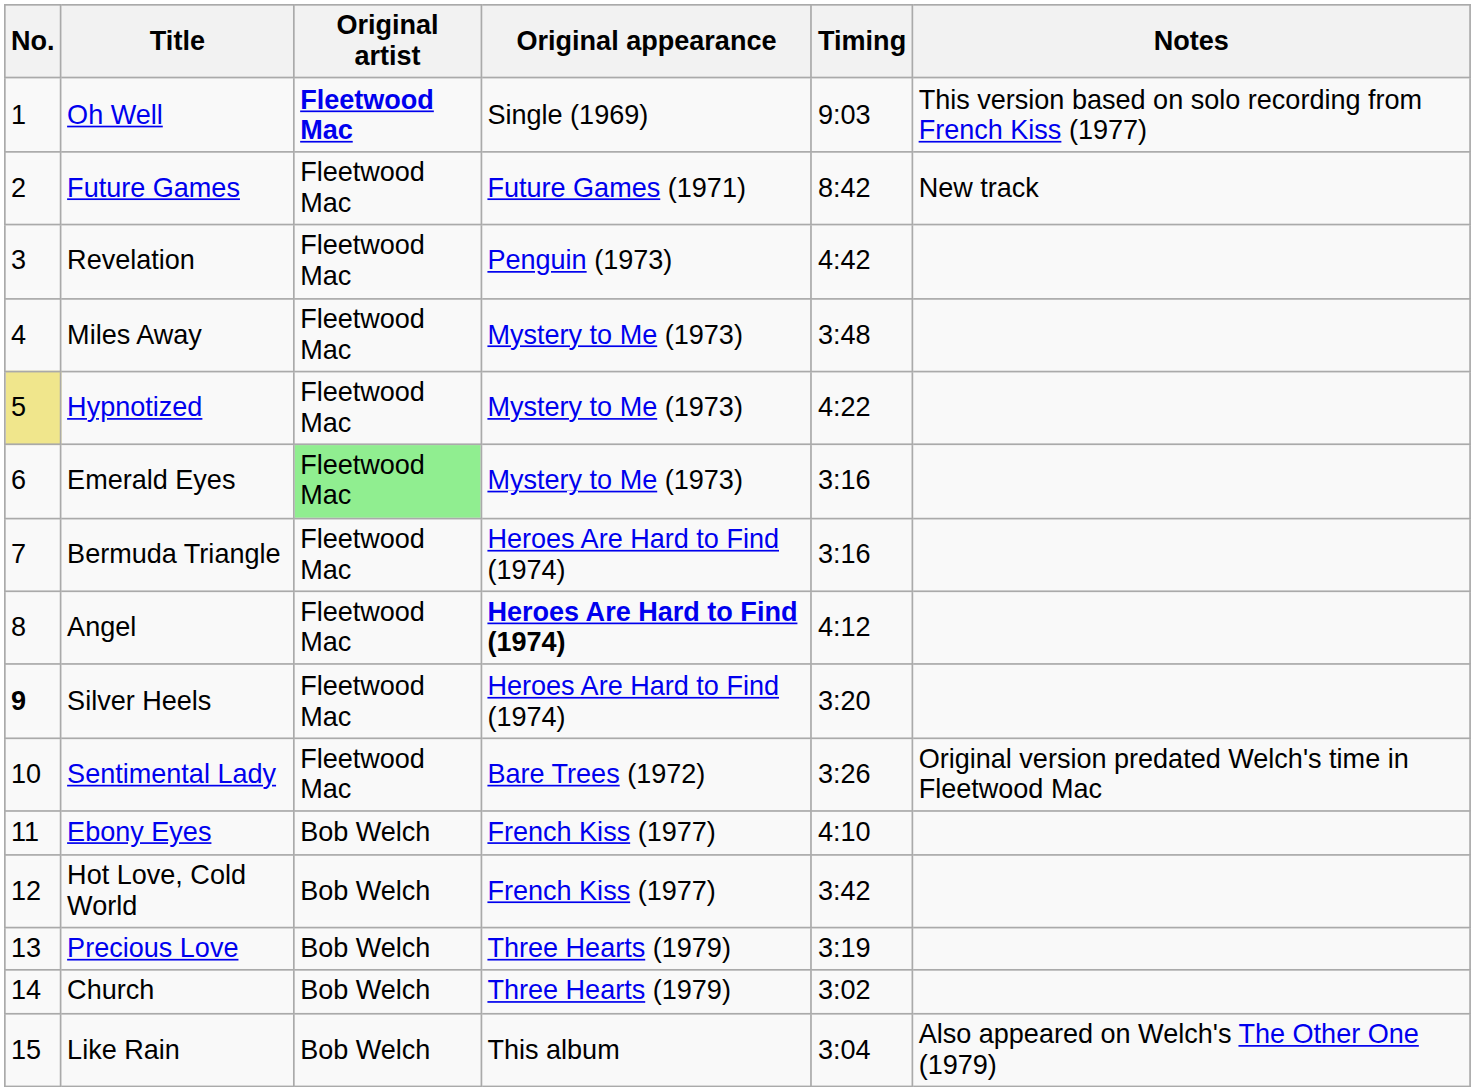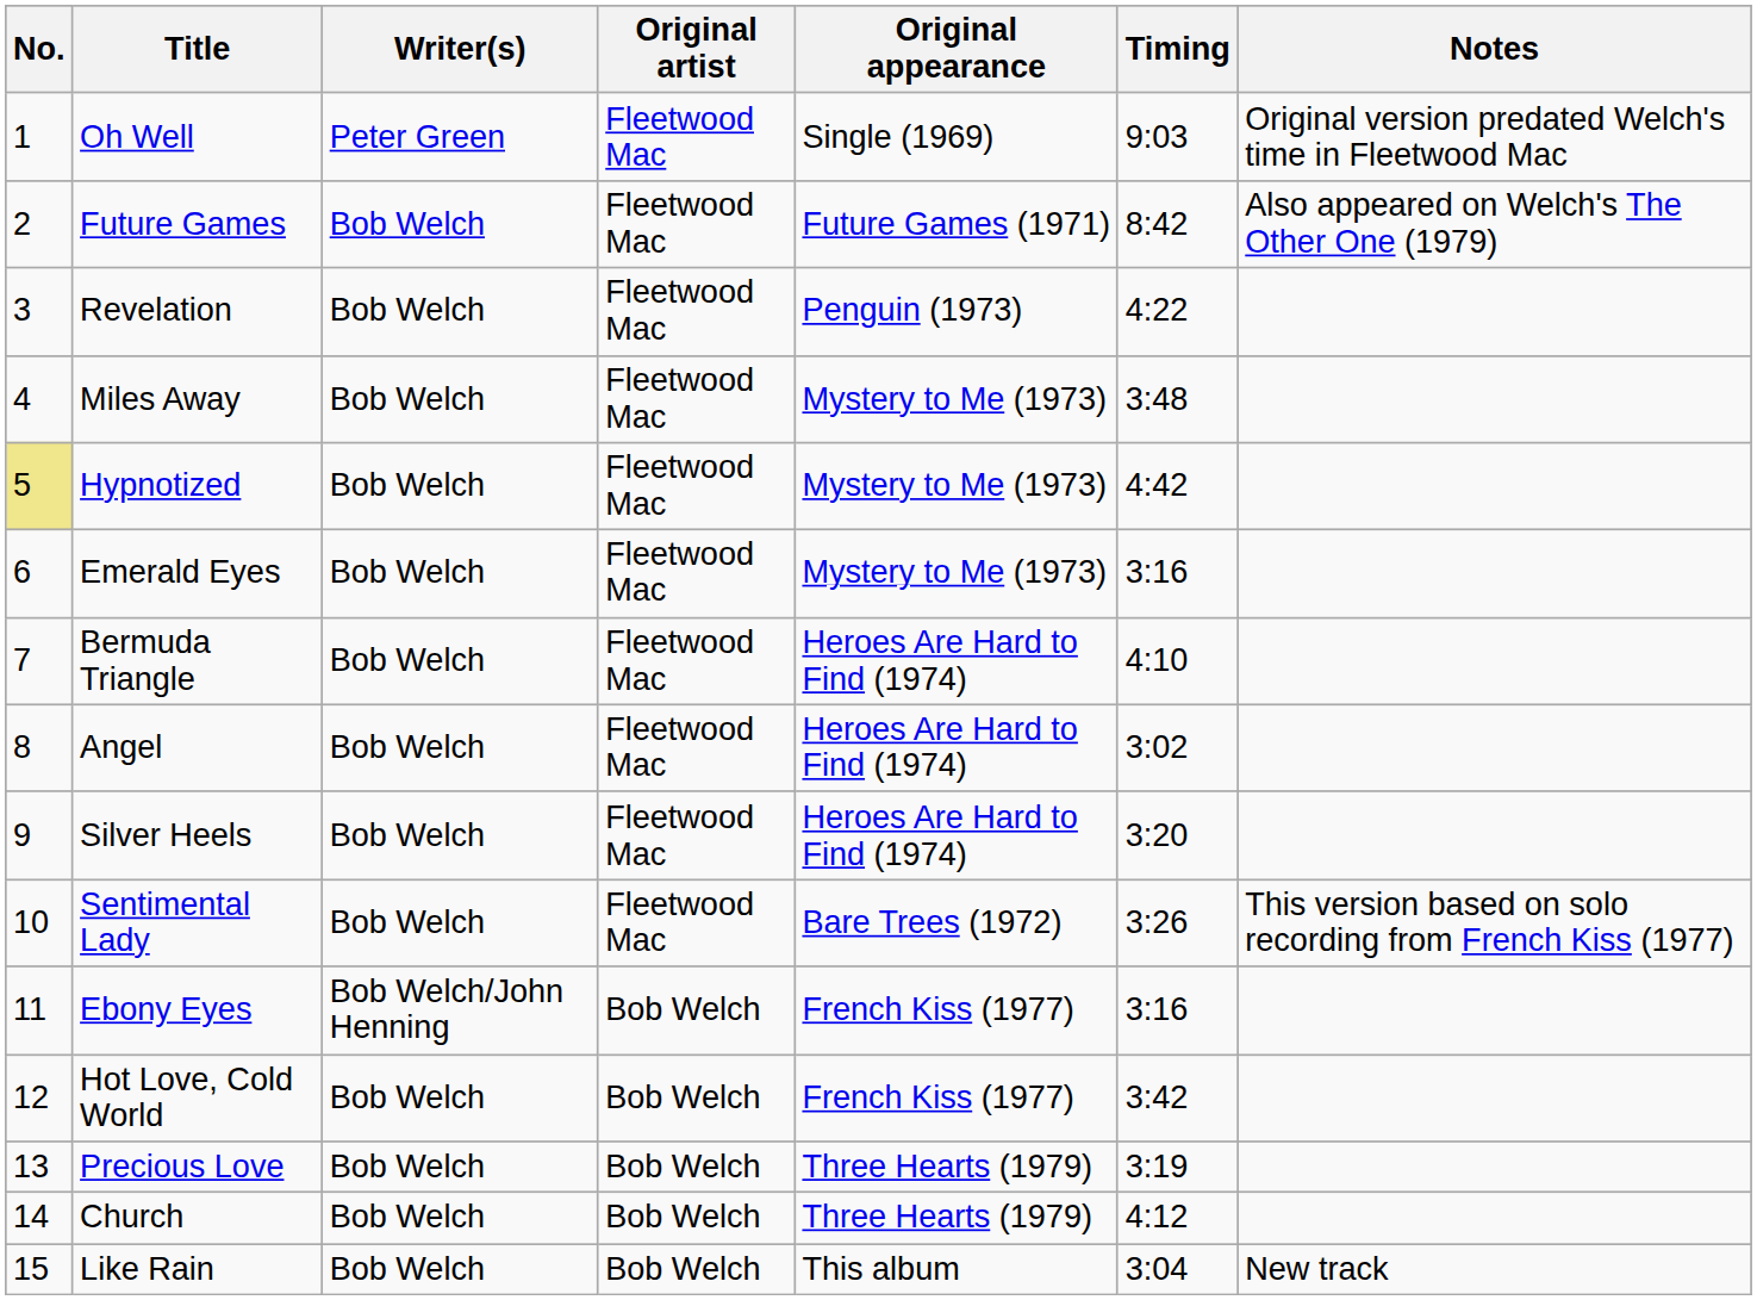+ column: Writer(s) | Peter Green | Bob Welch | Bob Welch | Bob Welch | Bob Welch | Bob Welch | Bob Welch | Bob Welch | Bob Welch | Bob Welch | Bob Welch/John Henning | Bob Welch | Bob Welch | Bob Welch | Bob Welch
Oh Well | Original artist: bold -> normal
Oh Well | Notes: This version based on solo recording from French Kiss (1977) -> Original version predated Welch's time in Fleetwood Mac
Future Games | Notes: New track -> Also appeared on Welch's The Other One (1979)
Revelation | Timing: 4:42 -> 4:22
Hypnotized | Timing: 4:22 -> 4:42
Emerald Eyes | Original artist: lightgreen background -> no background
Bermuda Triangle | Timing: 3:16 -> 4:10
Angel | Original appearance: bold -> normal
Angel | Timing: 4:12 -> 3:02
Silver Heels | No.: bold -> normal
Sentimental Lady | Notes: Original version predated Welch's time in Fleetwood Mac -> This version based on solo recording from French Kiss (1977)
Ebony Eyes | Timing: 4:10 -> 3:16
Church | Timing: 3:02 -> 4:12
Like Rain | Notes: Also appeared on Welch's The Other One (1979) -> New track
